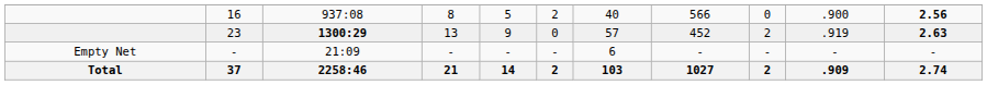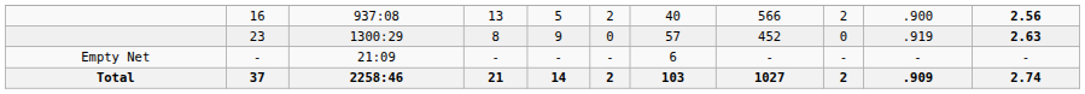16 | column 4: 8 -> 13
16 | column 9: 0 -> 2
23 | column 3: bold -> normal
23 | column 4: 13 -> 8
23 | column 9: 2 -> 0
